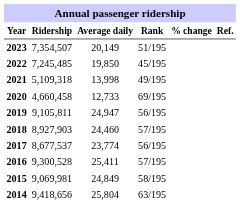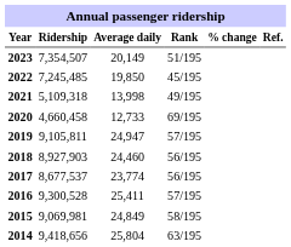2019 | Rank: 56/195 -> 57/195
2018 | Rank: 57/195 -> 56/195
